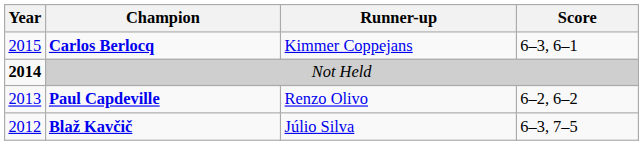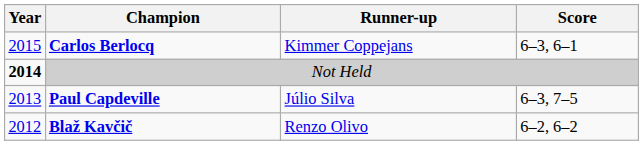Paul Capdeville | Runner-up: Renzo Olivo -> Júlio Silva
Paul Capdeville | Score: 6–2, 6–2 -> 6–3, 7–5
Blaž Kavčič | Runner-up: Júlio Silva -> Renzo Olivo
Blaž Kavčič | Score: 6–3, 7–5 -> 6–2, 6–2
